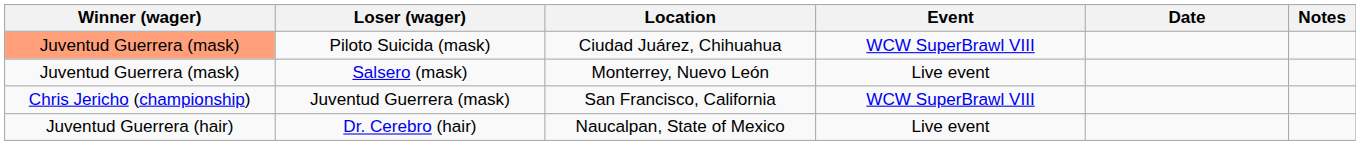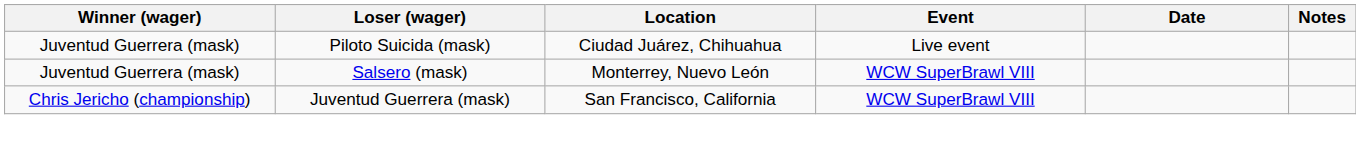Piloto Suicida (mask) | Winner (wager): lightsalmon background -> no background
Piloto Suicida (mask) | Event: WCW SuperBrawl VIII -> Live event
Salsero (mask) | Event: Live event -> WCW SuperBrawl VIII
- row: Juventud Guerrera (hair) | Dr. Cerebro (hair) | Naucalpan, State of Mexico | Live event
